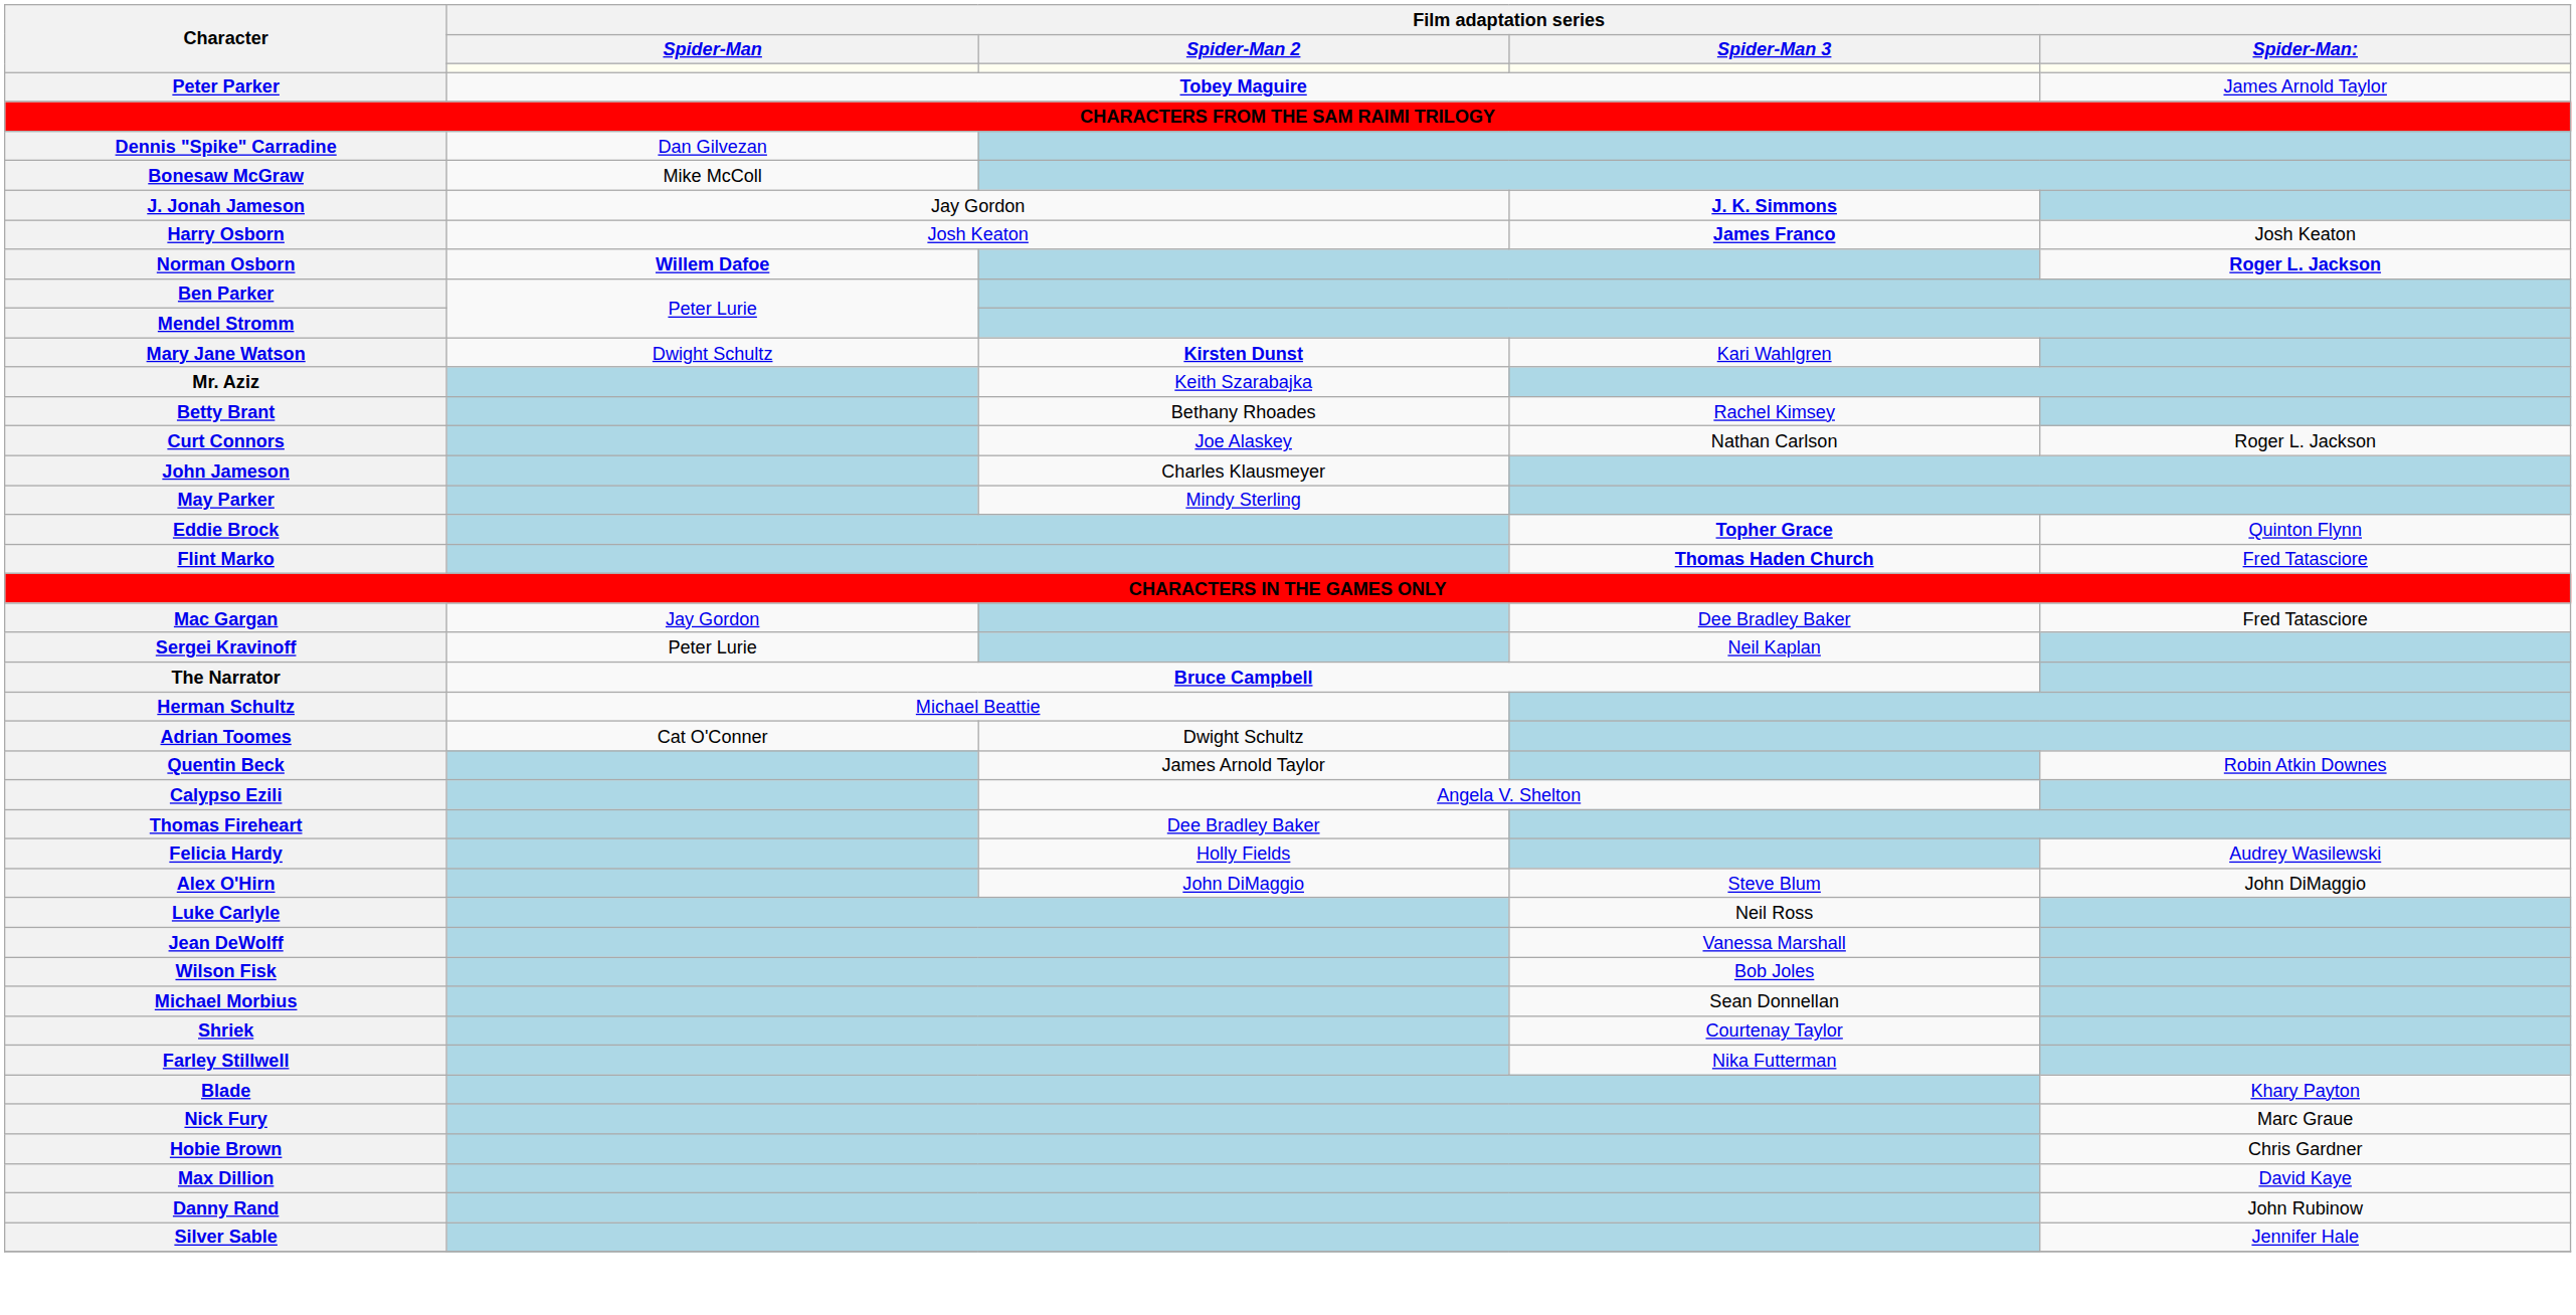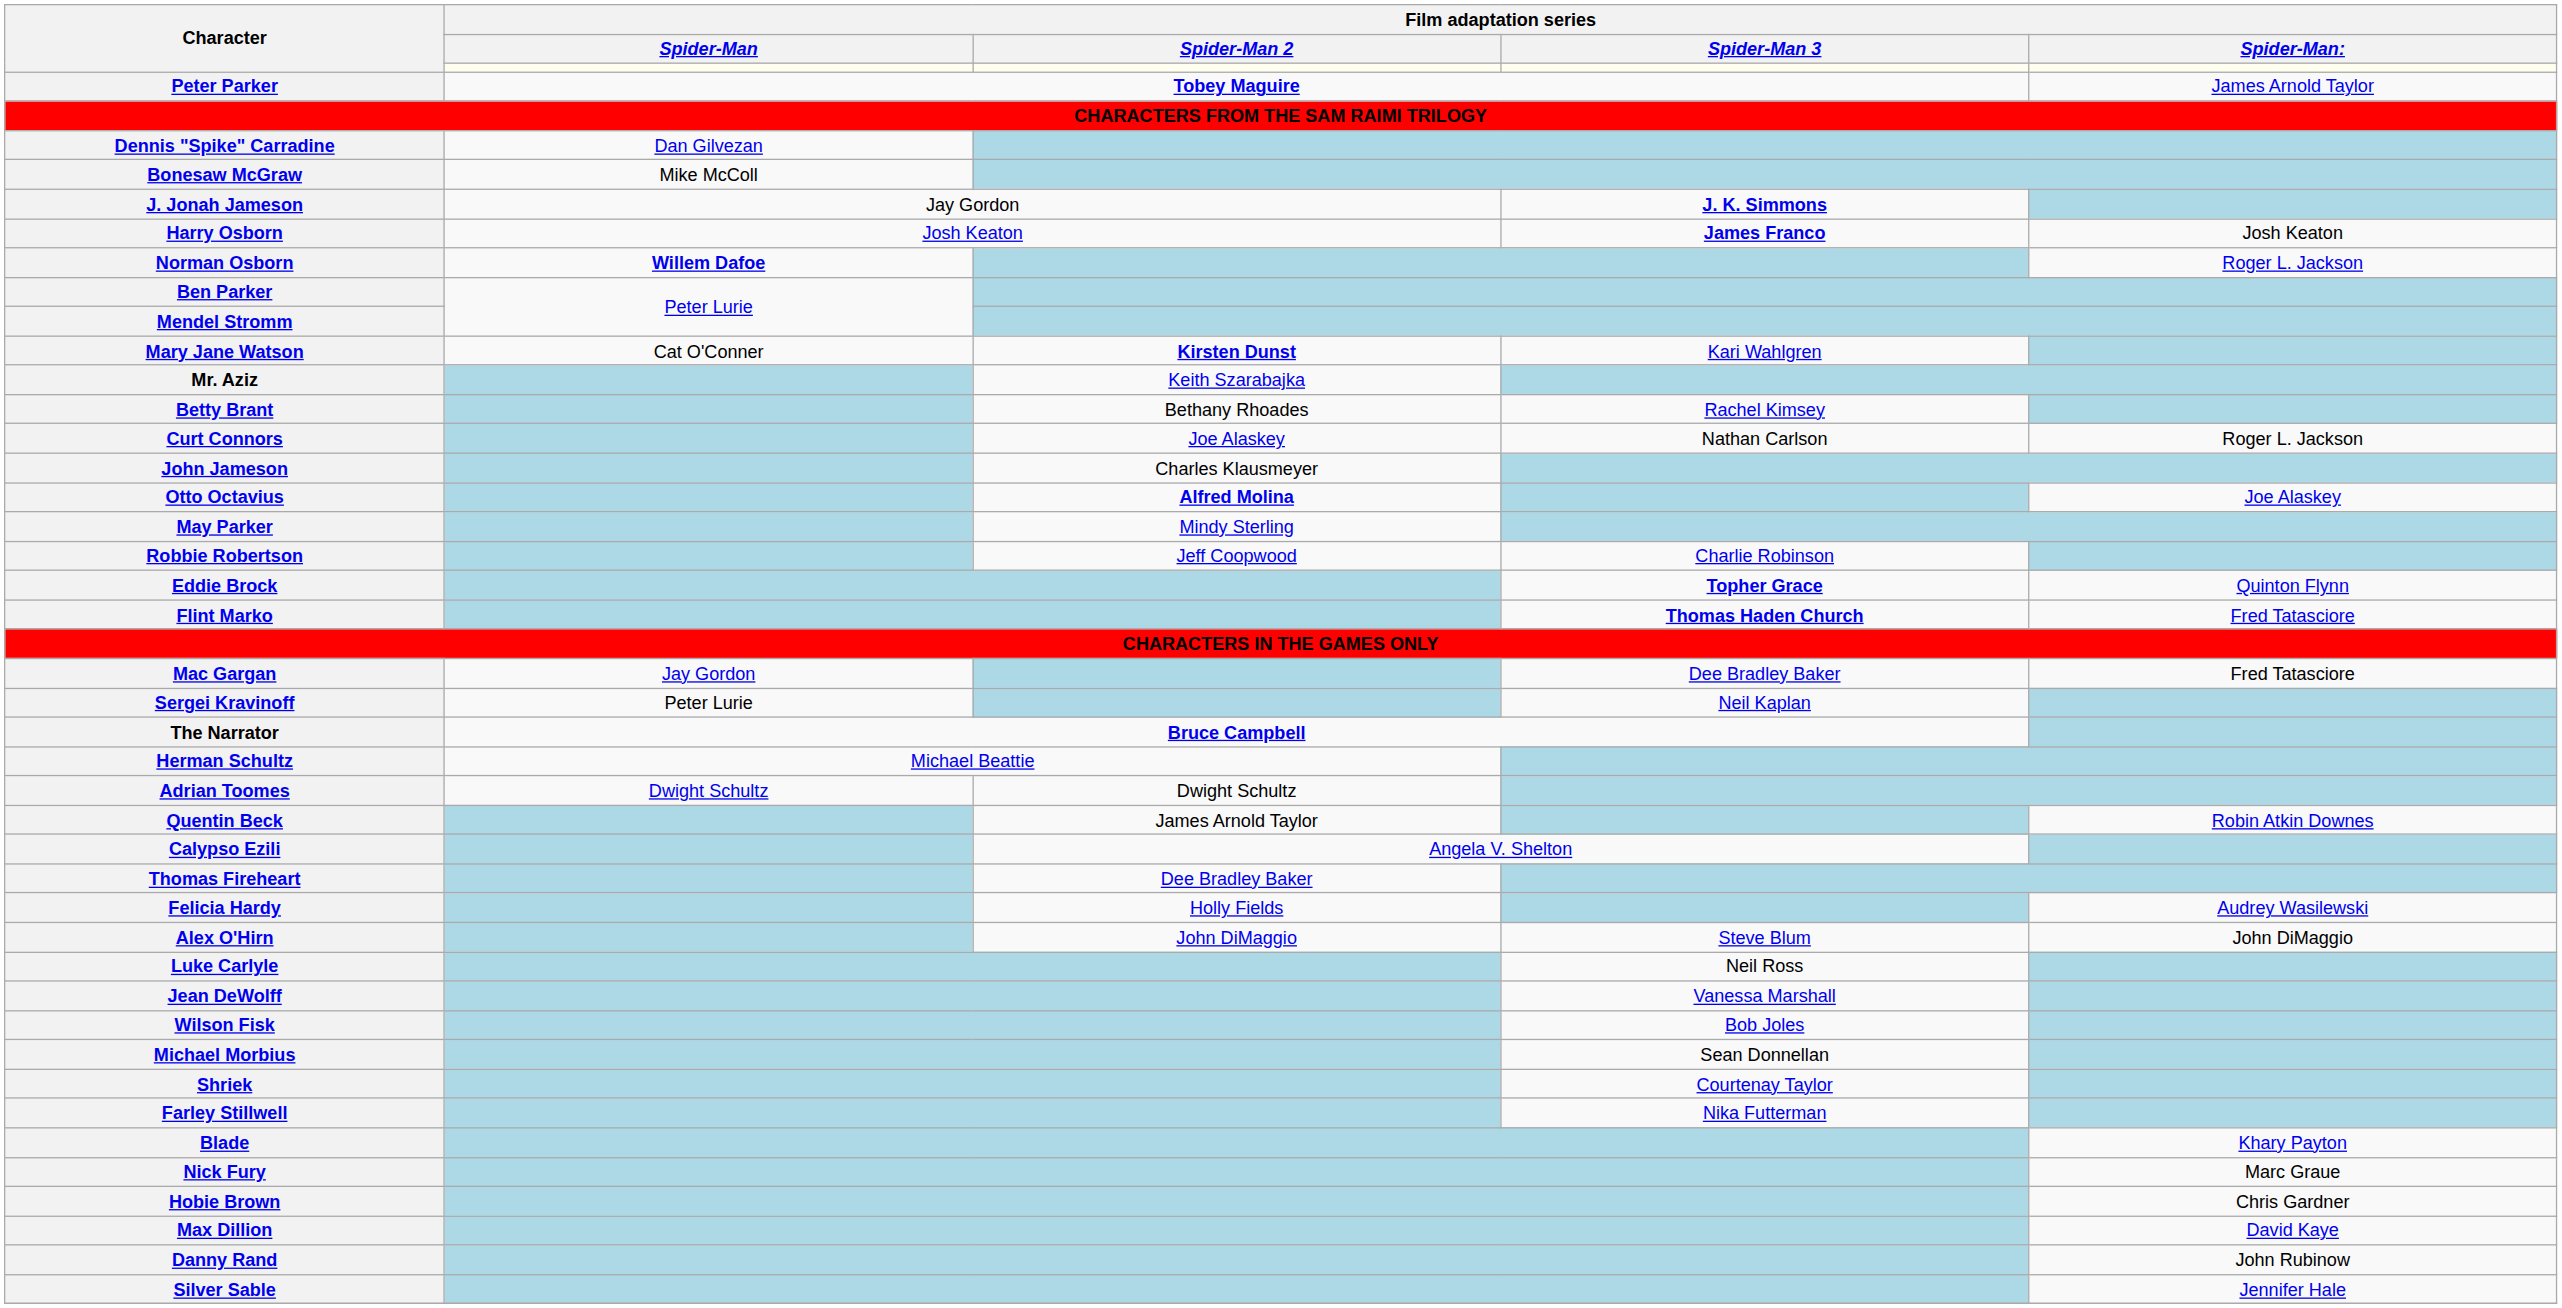Norman Osborn | Film adaptation series / Spider-Man:: bold -> normal
Mary Jane Watson | Film adaptation series / Spider-Man: Dwight Schultz -> Cat O'Conner
+ row: Otto Octavius | Alfred Molina | Joe Alaskey
+ row: Robbie Robertson | Jeff Coopwood | Charlie Robinson
Adrian Toomes | Film adaptation series / Spider-Man: Cat O'Conner -> Dwight Schultz
